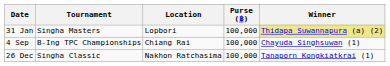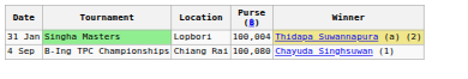31 Jan | Tournament: no background -> lightgreen background
31 Jan | Purse (฿): 100,000 -> 100,004
4 Sep | Purse (฿): 100,000 -> 100,080
- row: 26 Dec | Singha Classic | Nakhon Ratchasima | 100,000 | Tanaporn Kongkiatkrai (1)
